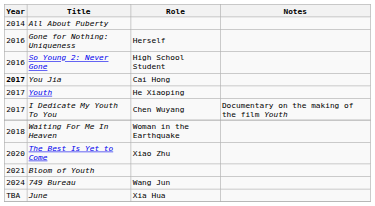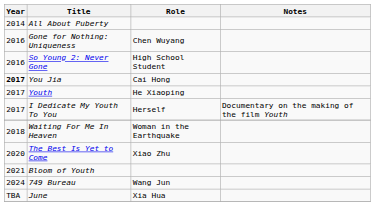Gone for Nothing: Uniqueness | Role: Herself -> Chen Wuyang
I Dedicate My Youth To You | Role: Chen Wuyang -> Herself
